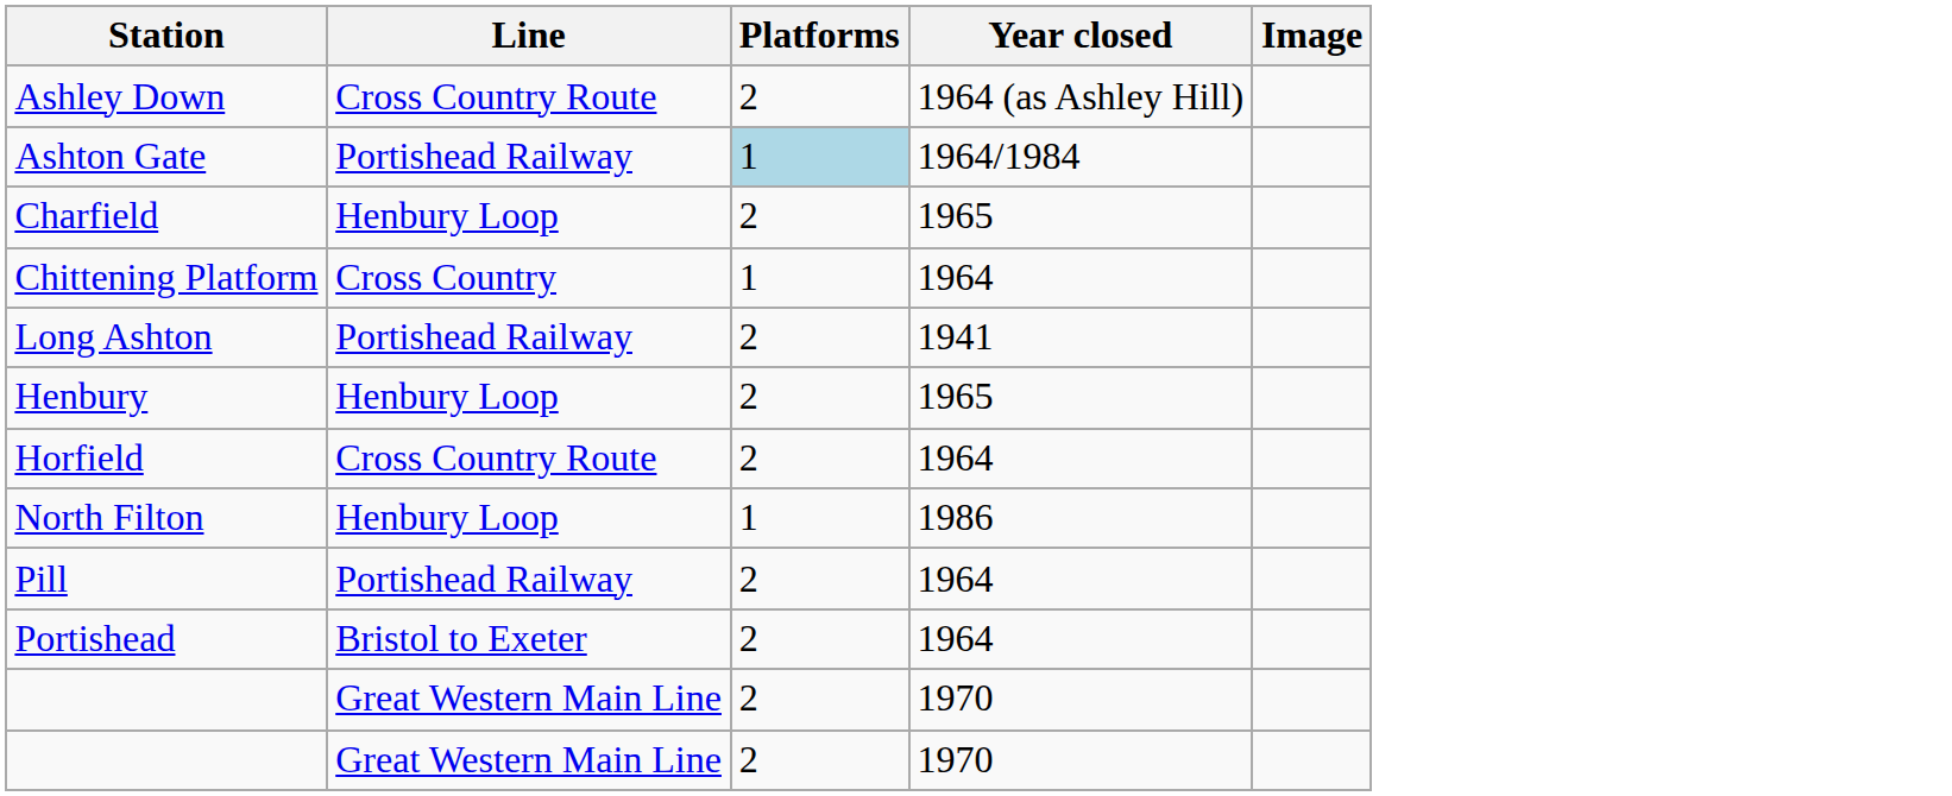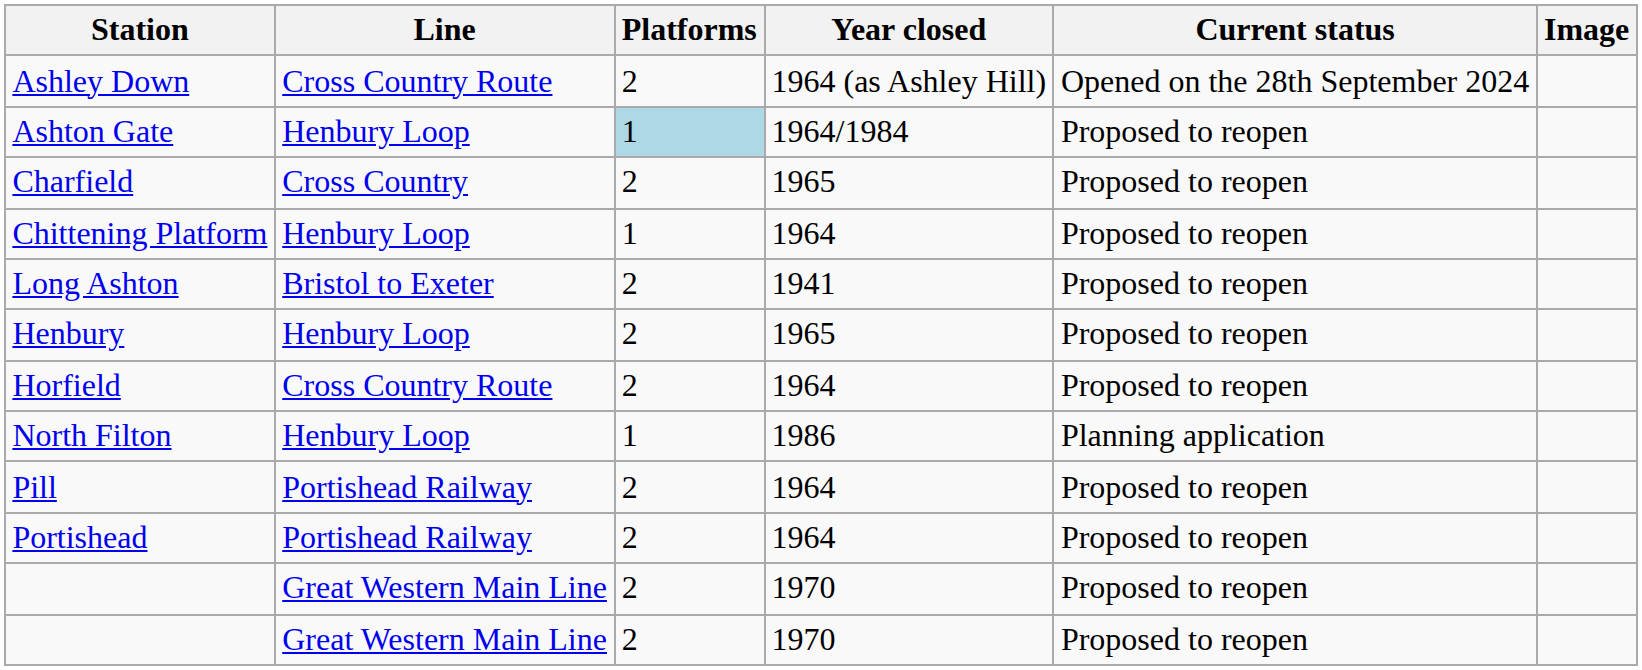+ column: Current status | Opened on the 28th September 2024 | Proposed to reopen | Proposed to reopen | Proposed to reopen | Proposed to reopen | Proposed to reopen | Proposed to reopen | Planning application | Proposed to reopen | Proposed to reopen | Proposed to reopen | Proposed to reopen
Ashton Gate | Line: Portishead Railway -> Henbury Loop
Charfield | Line: Henbury Loop -> Cross Country
Chittening Platform | Line: Cross Country -> Henbury Loop
Long Ashton | Line: Portishead Railway -> Bristol to Exeter
Portishead | Line: Bristol to Exeter -> Portishead Railway
